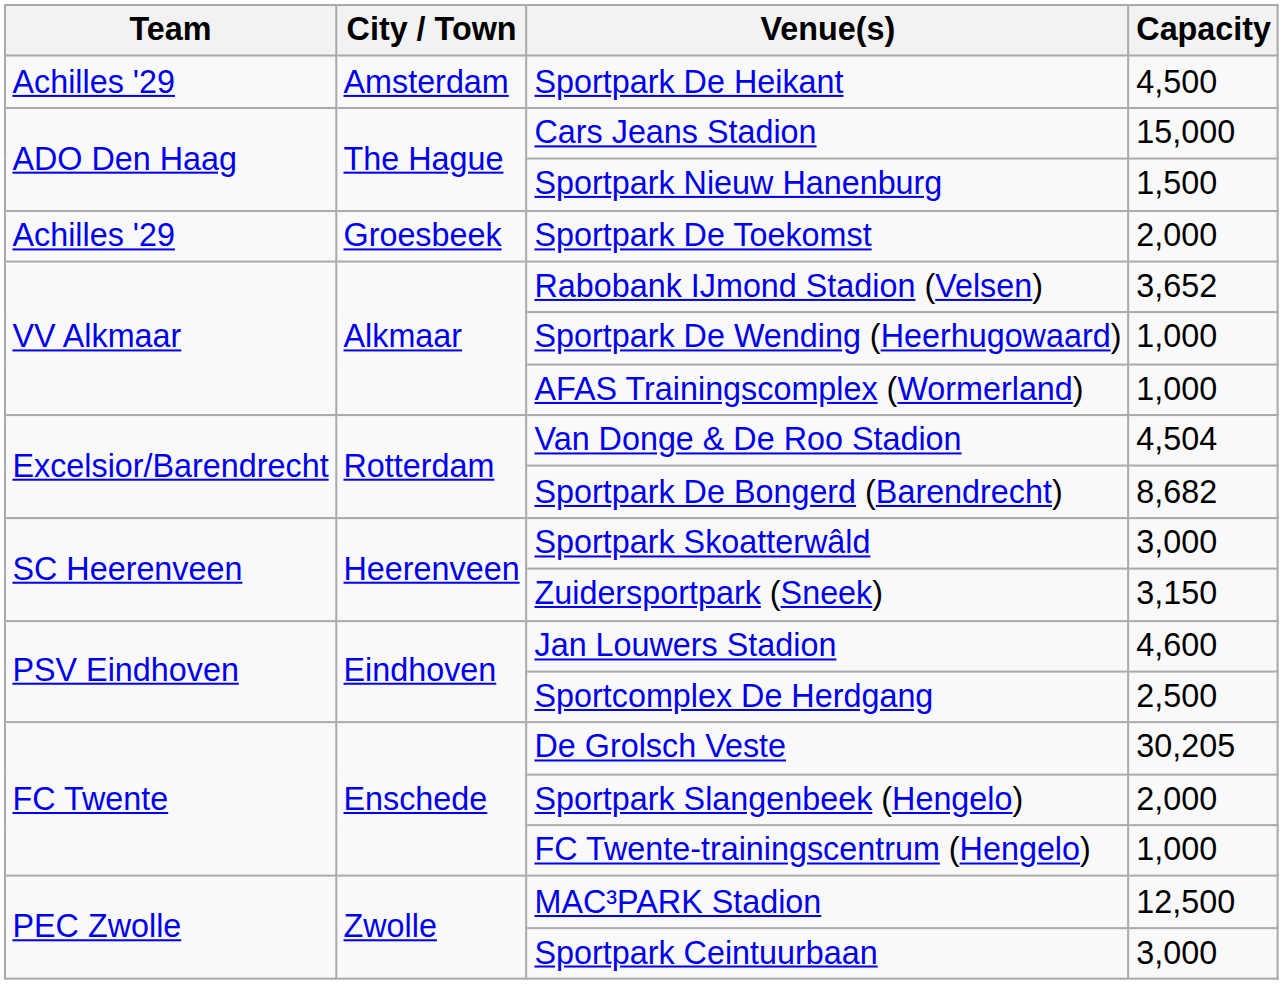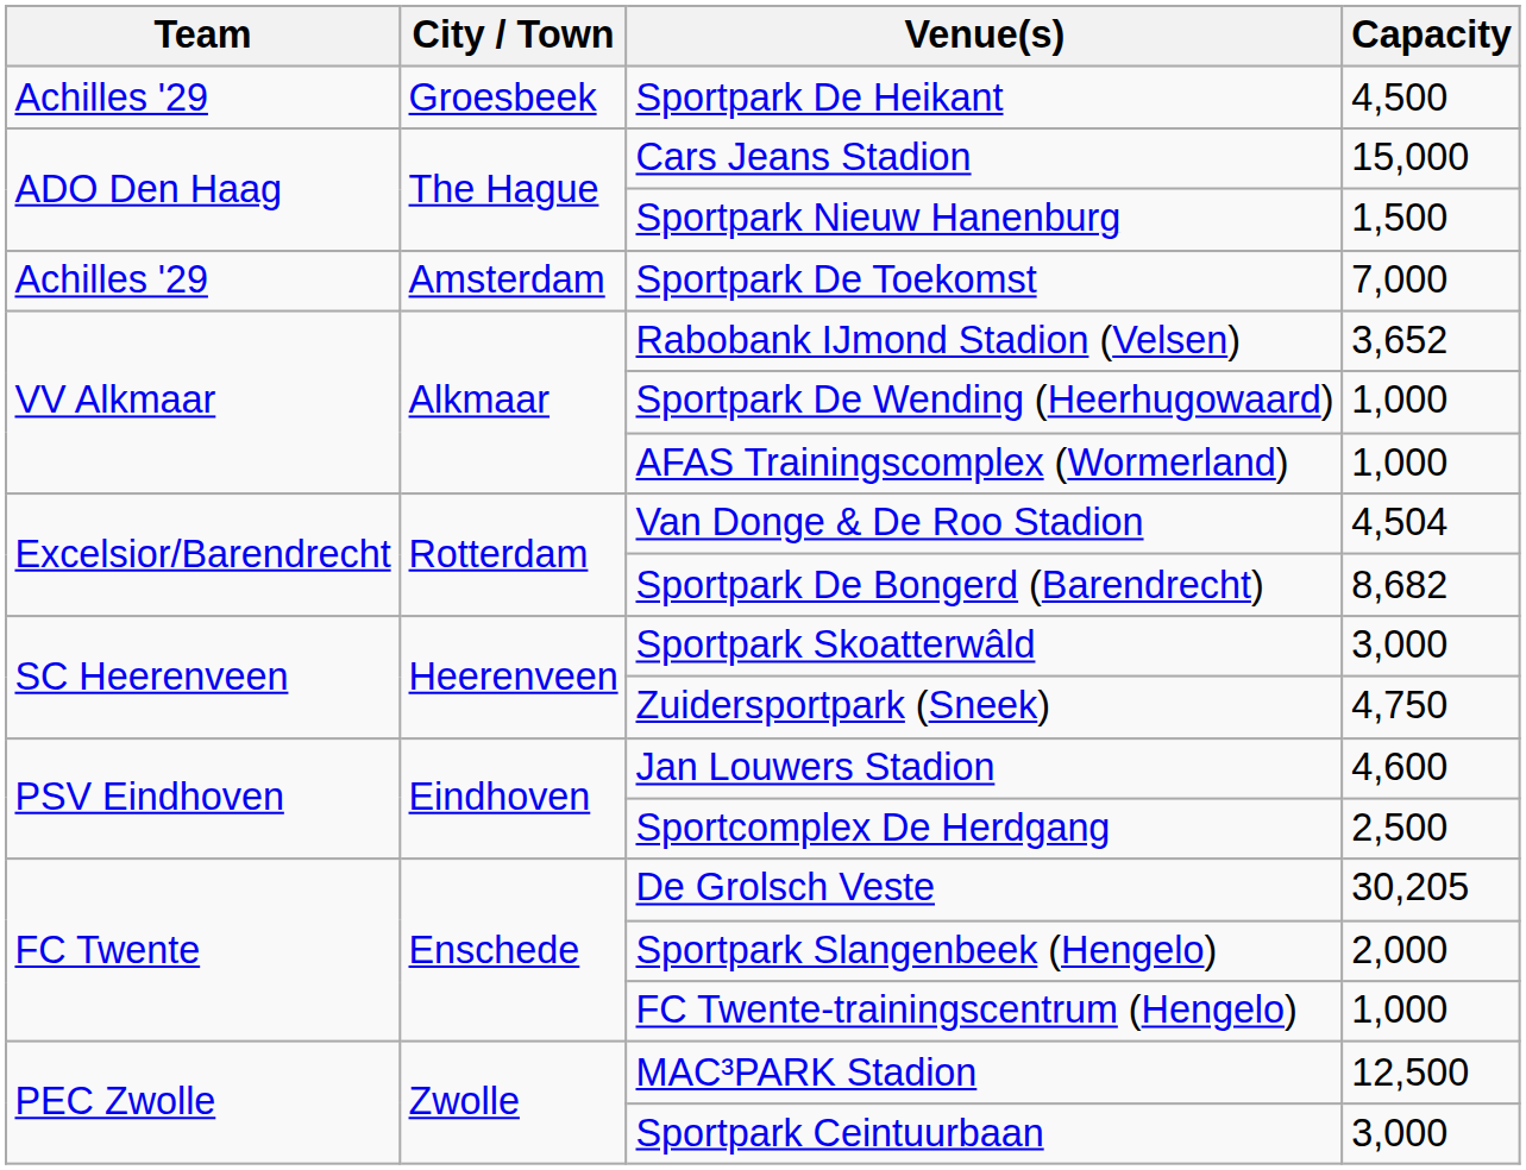Sportpark De Heikant | City / Town: Amsterdam -> Groesbeek
Sportpark De Toekomst | City / Town: Groesbeek -> Amsterdam
Sportpark De Toekomst | Capacity: 2,000 -> 7,000
Zuidersportpark (Sneek) | Capacity: 3,150 -> 4,750
